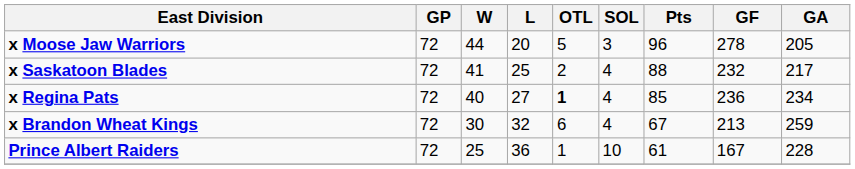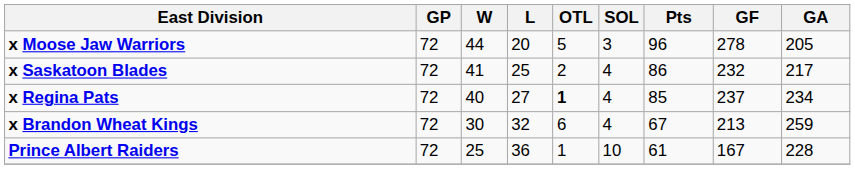x Saskatoon Blades | Pts: 88 -> 86
x Regina Pats | GF: 236 -> 237
